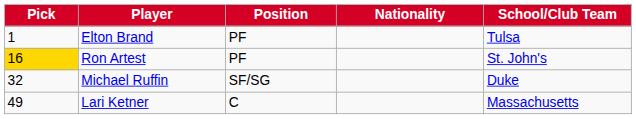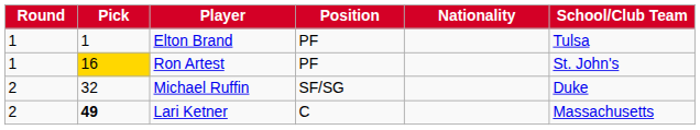+ column: Round | 1 | 1 | 2 | 2
Lari Ketner | Pick: normal -> bold
